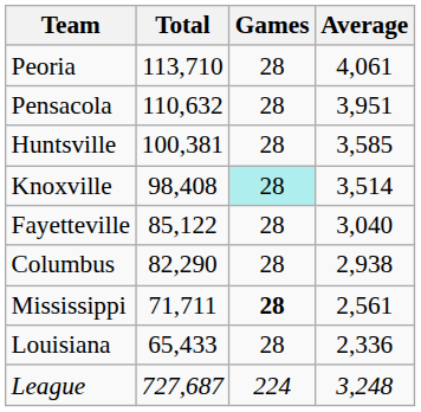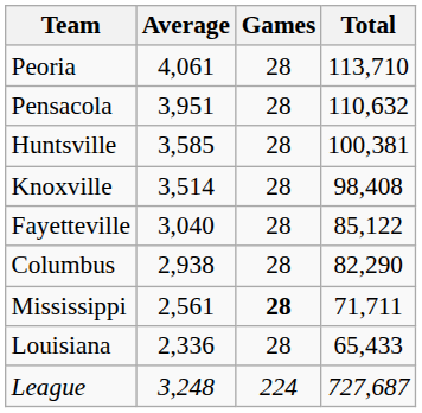columns swapped: Total <-> Average
Knoxville | Games: paleturquoise background -> no background
